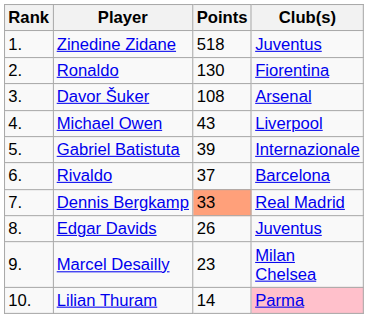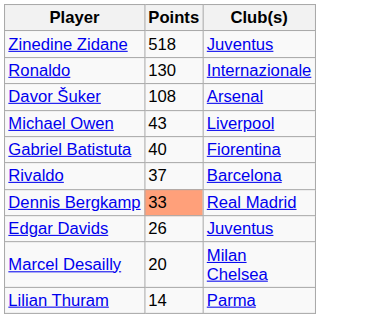- column: Rank | 1. | 2. | 3. | 4. | 5. | 6. | 7. | 8. | 9. | 10.
Ronaldo | Club(s): Fiorentina -> Internazionale
Gabriel Batistuta | Points: 39 -> 40
Gabriel Batistuta | Club(s): Internazionale -> Fiorentina
Marcel Desailly | Points: 23 -> 20
Lilian Thuram | Club(s): pink background -> no background
